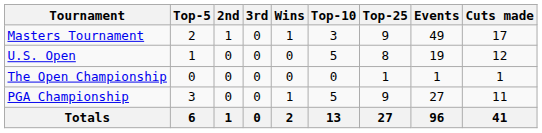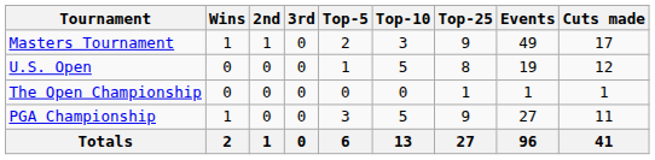columns swapped: Wins <-> Top-5
